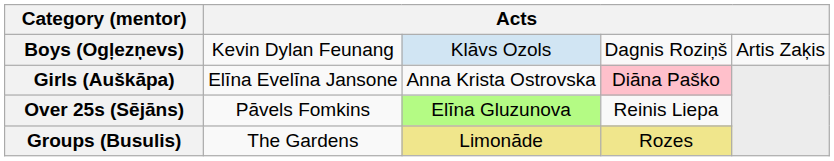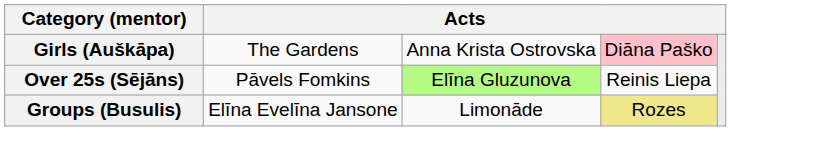- row: Boys (Ogļezņevs) | Kevin Dylan Feunang | Klāvs Ozols | Dagnis Roziņš | Artis Zaķis
Girls (Auškāpa) | column 2: Elīna Evelīna Jansone -> The Gardens
Groups (Busulis) | column 2: The Gardens -> Elīna Evelīna Jansone
Groups (Busulis) | column 3: khaki background -> no background
